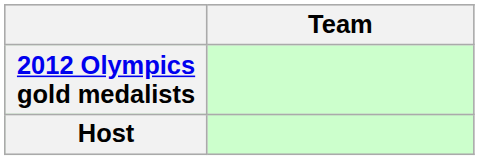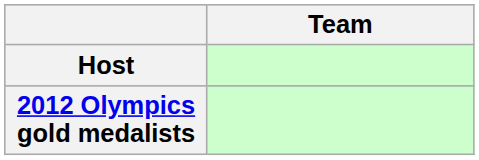rows swapped: Host <-> 2012 Olympics gold medalists
